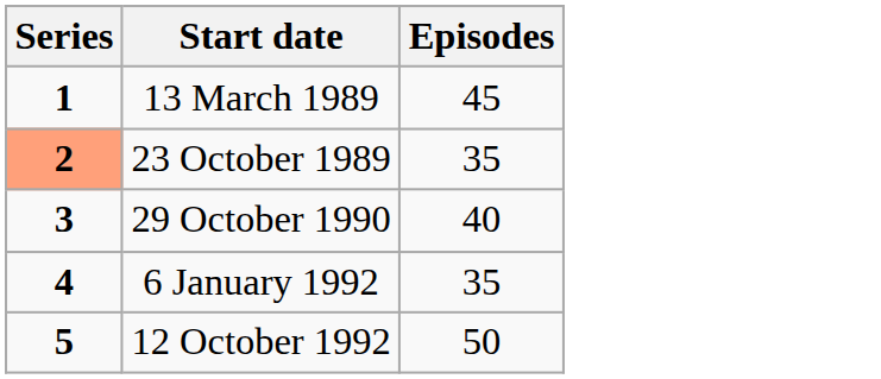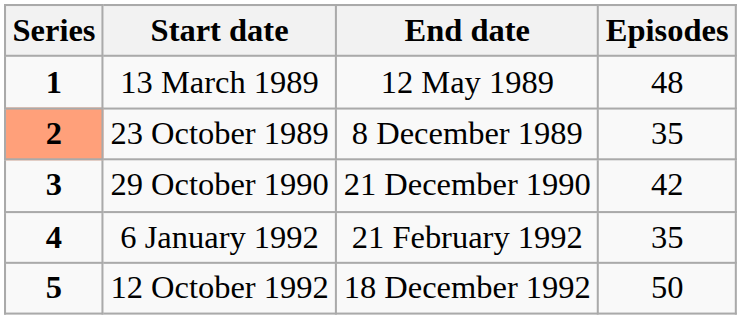+ column: End date | 12 May 1989 | 8 December 1989 | 21 December 1990 | 21 February 1992 | 18 December 1992
13 March 1989 | Episodes: 45 -> 48
29 October 1990 | Episodes: 40 -> 42
